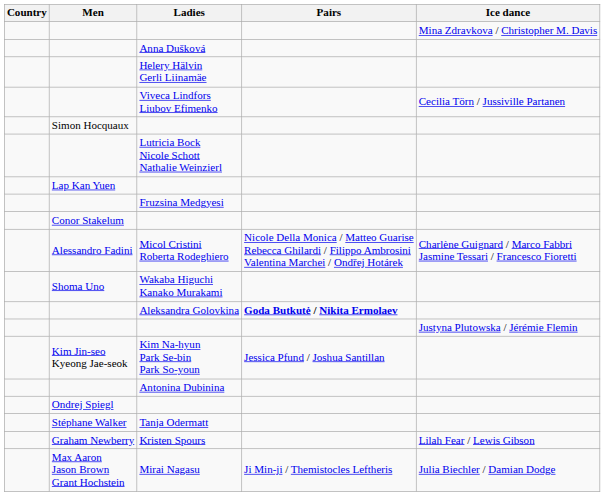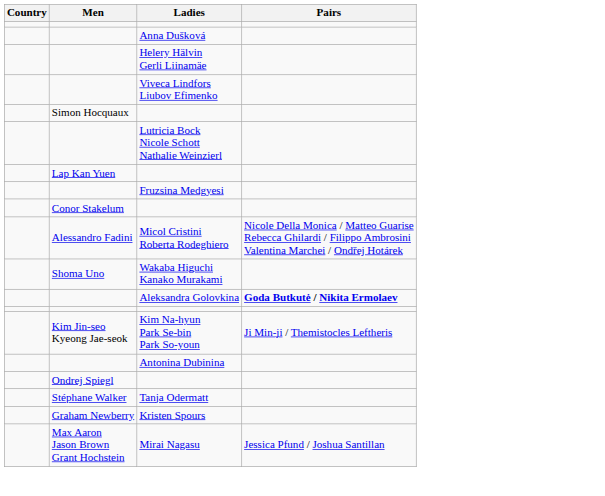- column: Ice dance | Mina Zdravkova / Christopher M. Davis | Cecilia Törn / Jussiville Partanen | Charlène Guignard / Marco Fabbri Jasmine Tessari / Francesco Fioretti | Justyna Plutowska / Jérémie Flemin | Lilah Fear / Lewis Gibson | Julia Biechler / Damian Dodge
Kim Na-hyun Park Se-bin Park So-youn | Pairs: Jessica Pfund / Joshua Santillan -> Ji Min-ji / Themistocles Leftheris
Mirai Nagasu | Pairs: Ji Min-ji / Themistocles Leftheris -> Jessica Pfund / Joshua Santillan
